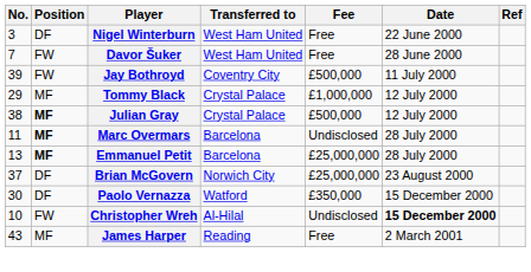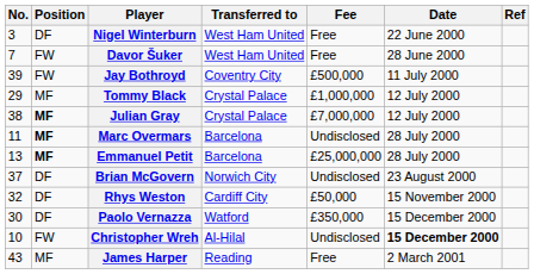Julian Gray | Fee: £500,000 -> £7,000,000
Brian McGovern | Fee: £25,000,000 -> Undisclosed
+ row: 32 | DF | Rhys Weston | Cardiff City | £50,000 | 15 November 2000
